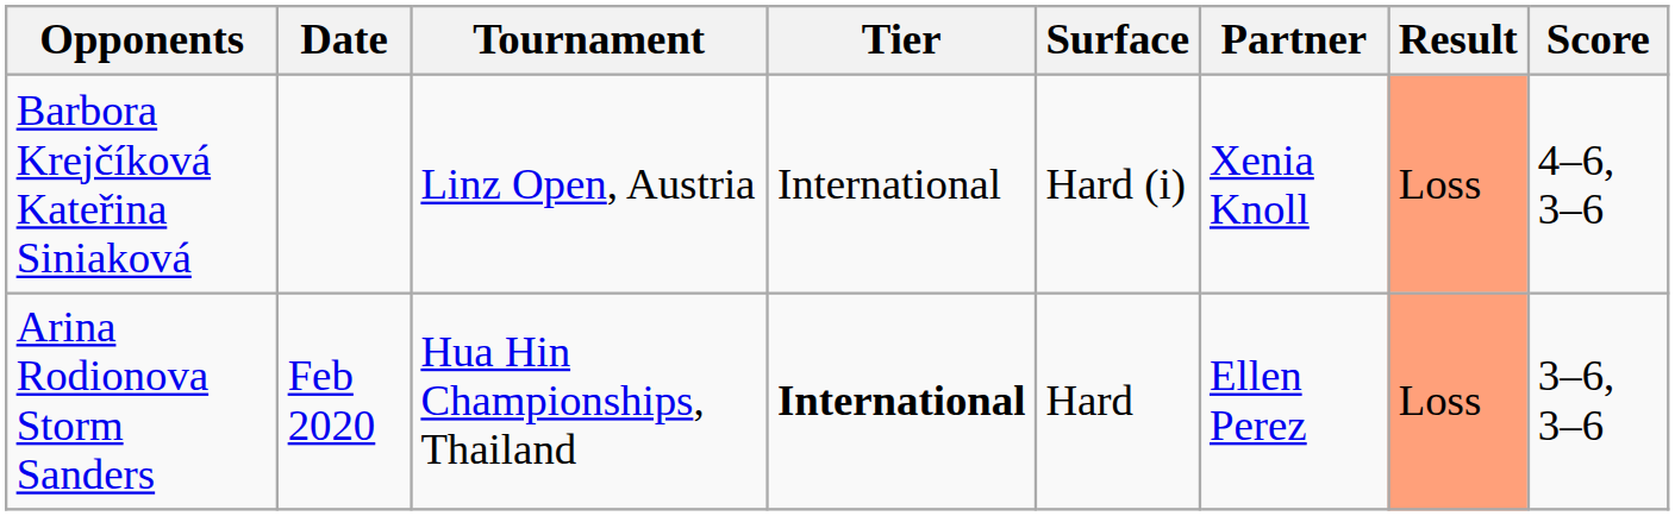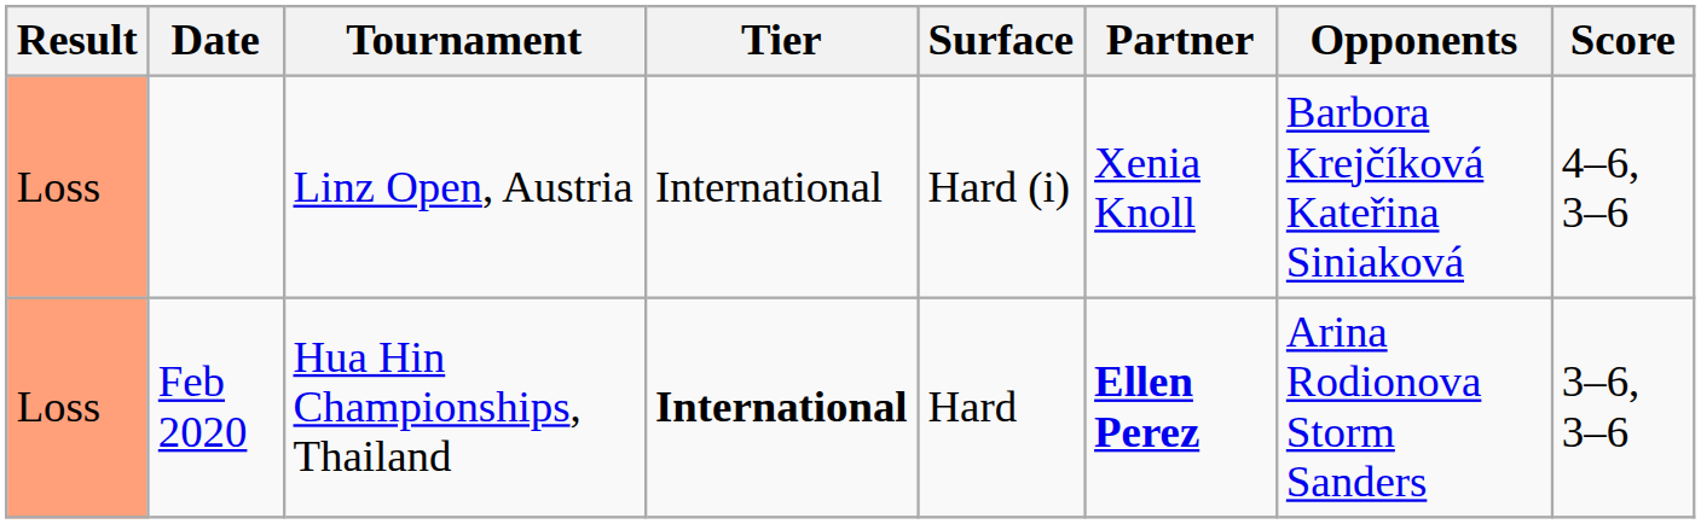columns swapped: Result <-> Opponents
Feb 2020 | Partner: normal -> bold
